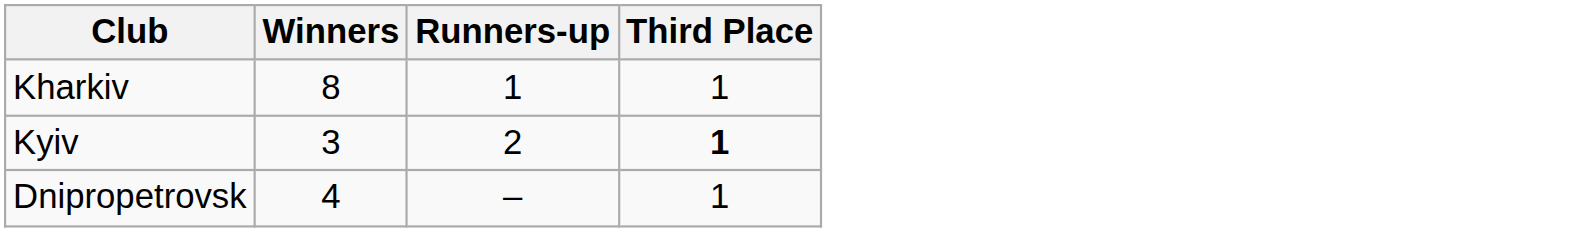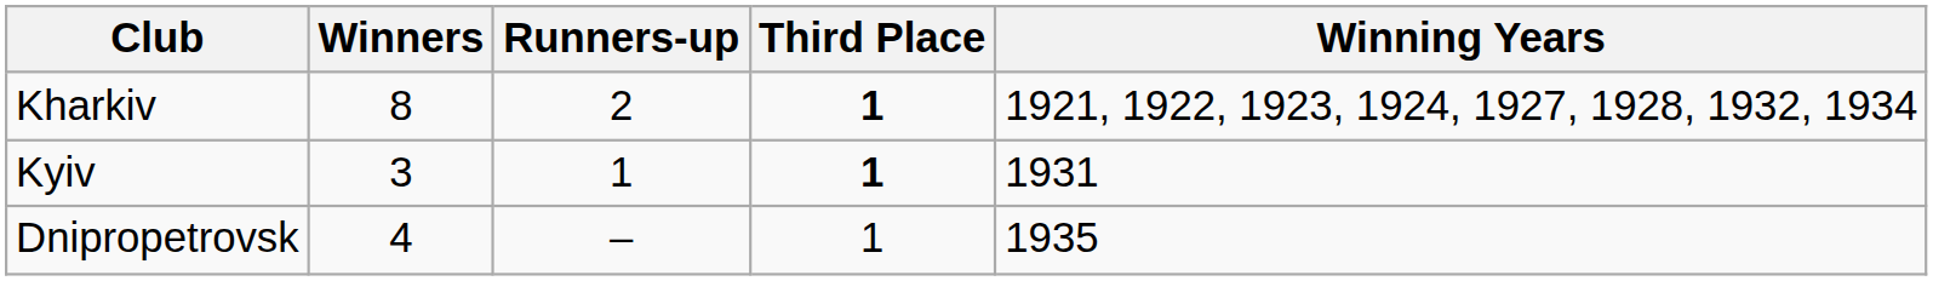+ column: Winning Years | 1921, 1922, 1923, 1924, 1927, 1928, 1932, 1934 | 1931 | 1935
Kharkiv | Runners-up: 1 -> 2
Kharkiv | Third Place: normal -> bold
Kyiv | Runners-up: 2 -> 1
